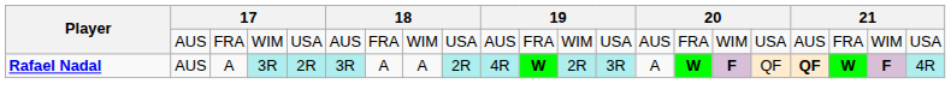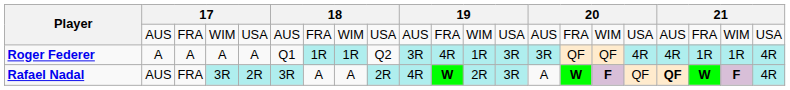+ row: Roger Federer | A | A | A | A | Q1 | 1R | 1R | Q2 | 3R | 4R | 1R | 3R | 3R | QF | QF | 4R | 4R | 1R | 1R | 4R
Rafael Nadal | column 3: A -> FRA
